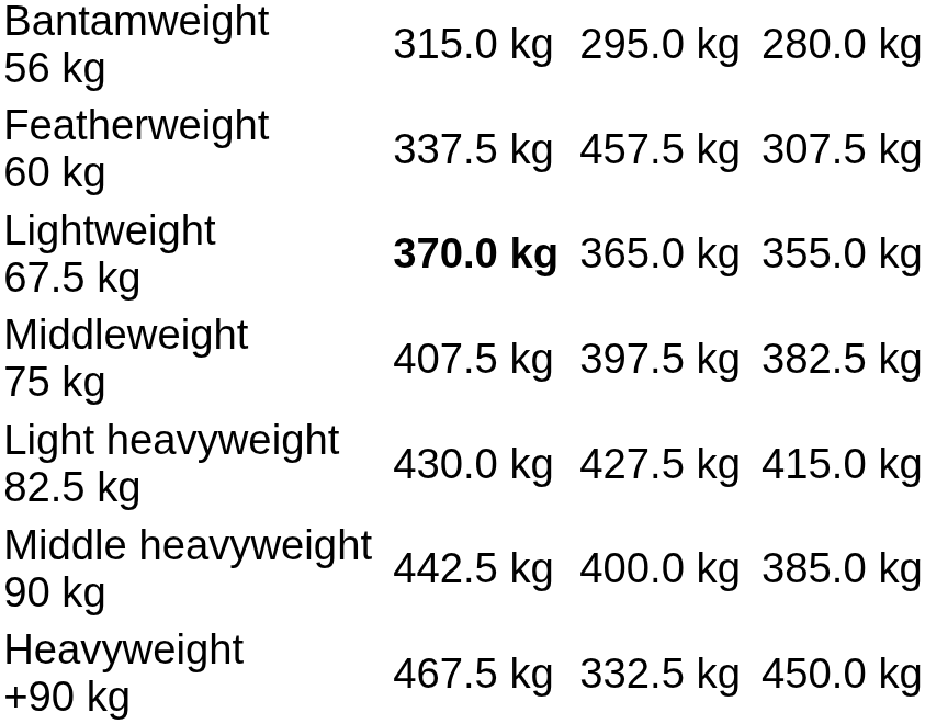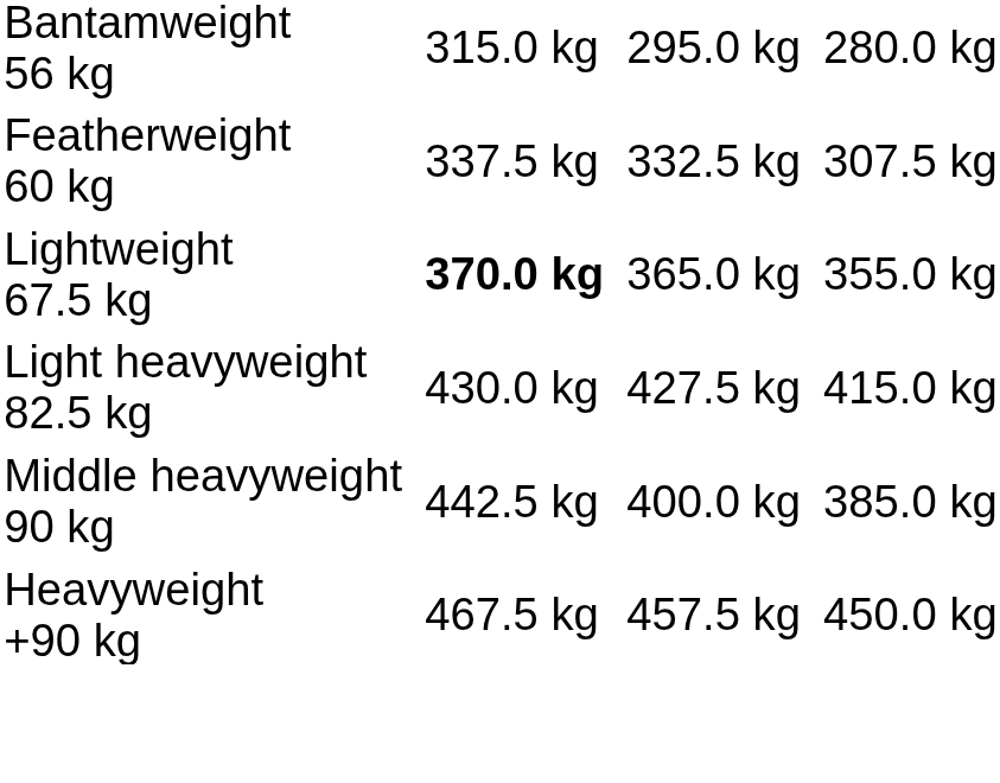Featherweight 60 kg | column 5: 457.5 kg -> 332.5 kg
- row: Middleweight 75 kg | 407.5 kg | 397.5 kg | 382.5 kg
Heavyweight +90 kg | column 5: 332.5 kg -> 457.5 kg
